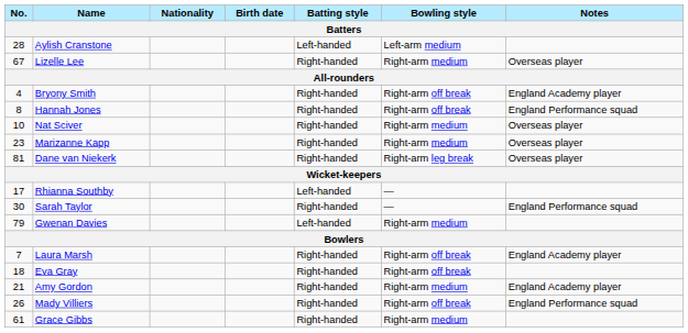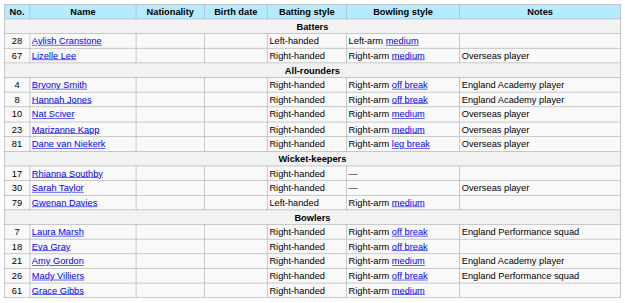Hannah Jones | Notes: England Performance squad -> England Academy player
Rhianna Southby | Batting style: Left-handed -> Right-handed
Sarah Taylor | Notes: England Performance squad -> Overseas player
Laura Marsh | Notes: England Academy player -> England Performance squad
